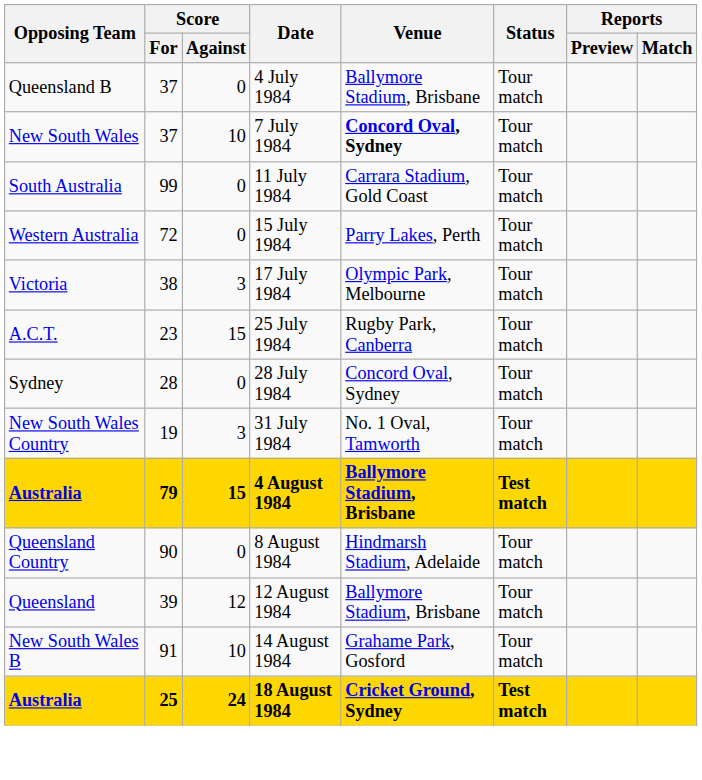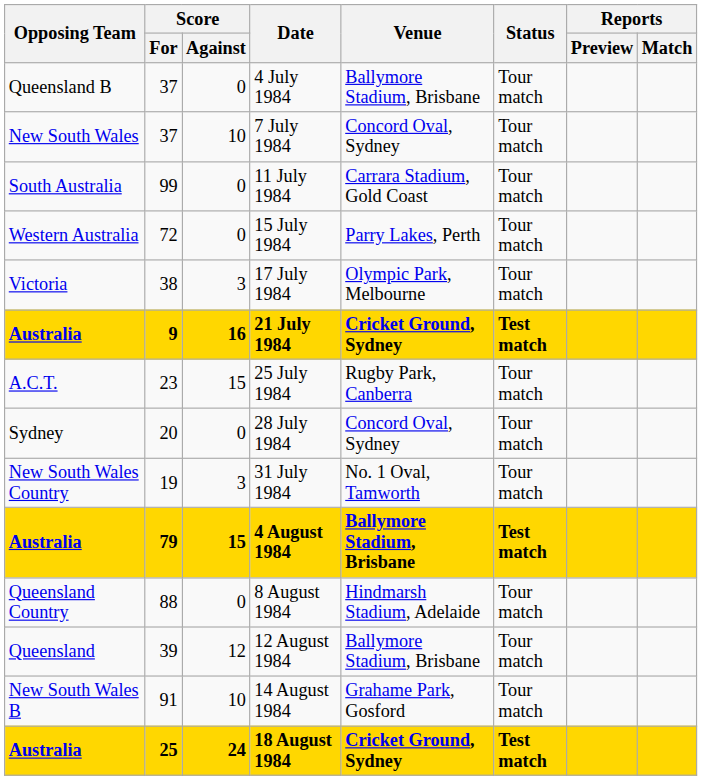7 July 1984 | Venue: bold -> normal
+ row: Australia | 9 | 16 | 21 July 1984 | Cricket Ground, Sydney | Test match
28 July 1984 | Score / For: 28 -> 20
8 August 1984 | Score / For: 90 -> 88
